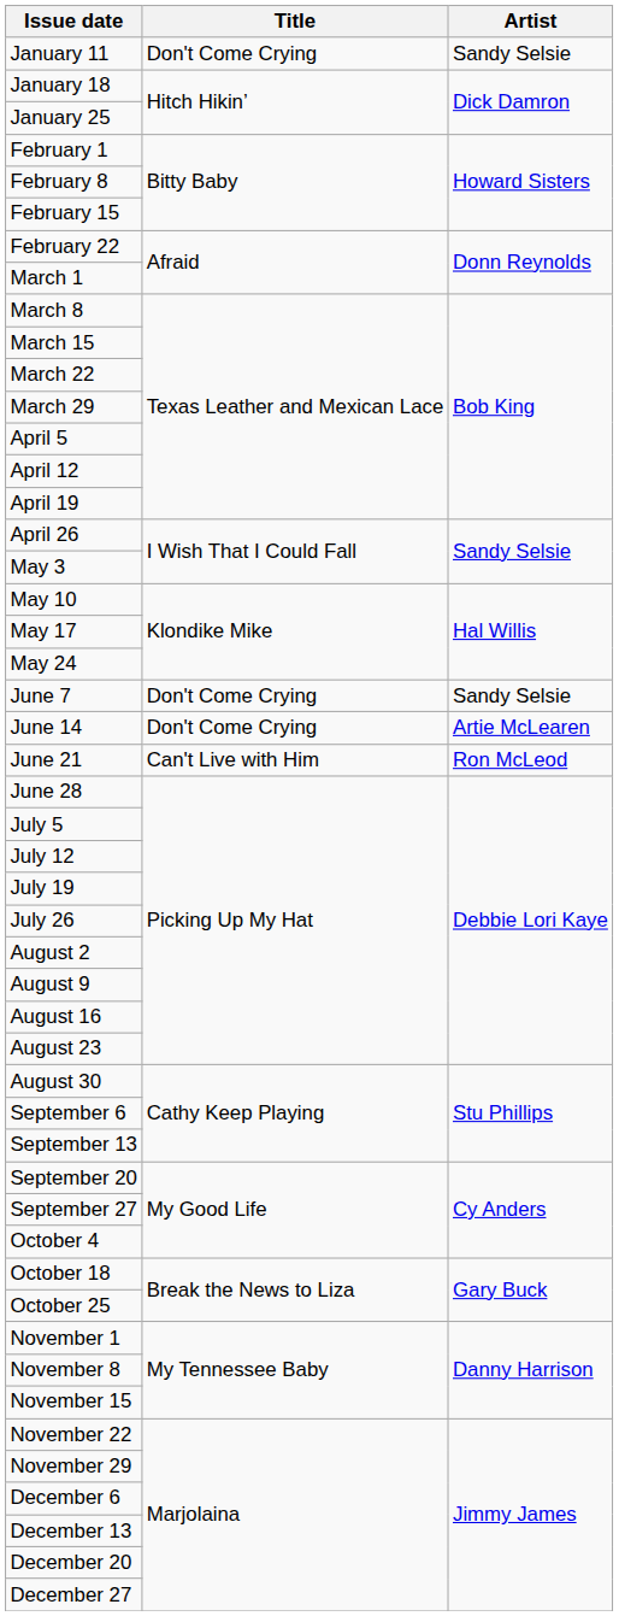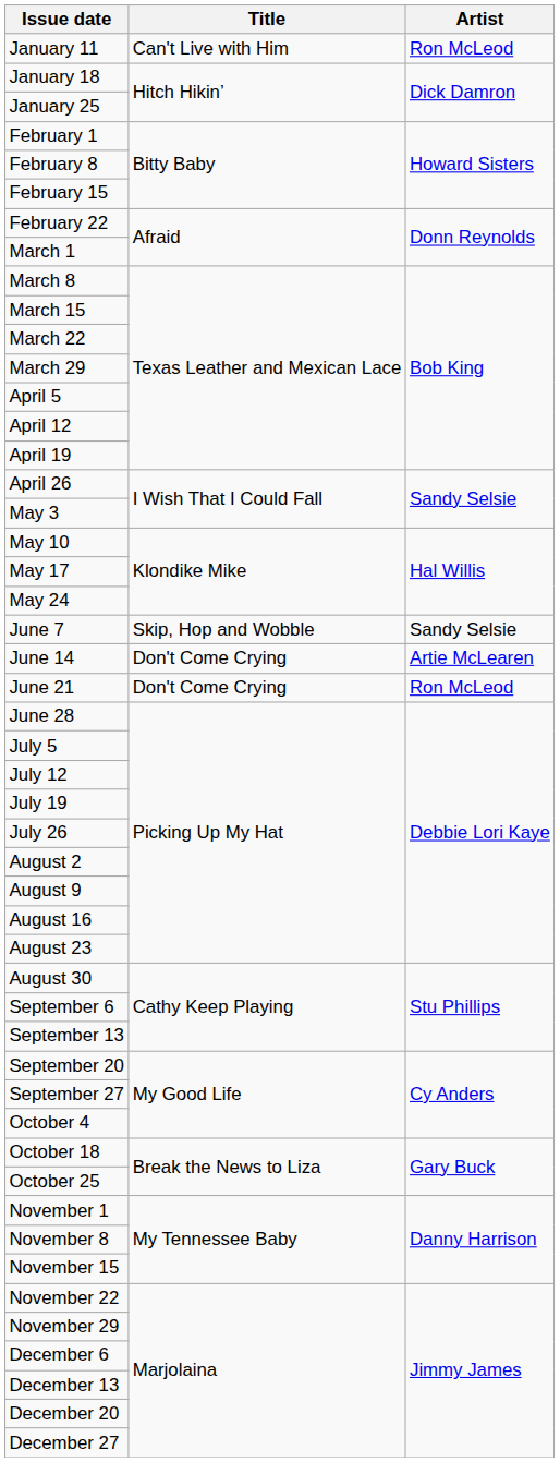January 11 | Title: Don't Come Crying -> Can't Live with Him
January 11 | Artist: Sandy Selsie -> Ron McLeod
June 7 | Title: Don't Come Crying -> Skip, Hop and Wobble
June 21 | Title: Can't Live with Him -> Don't Come Crying
